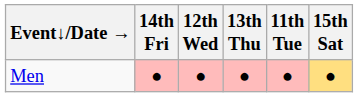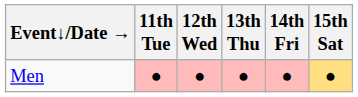columns swapped: 11th Tue <-> 14th Fri
